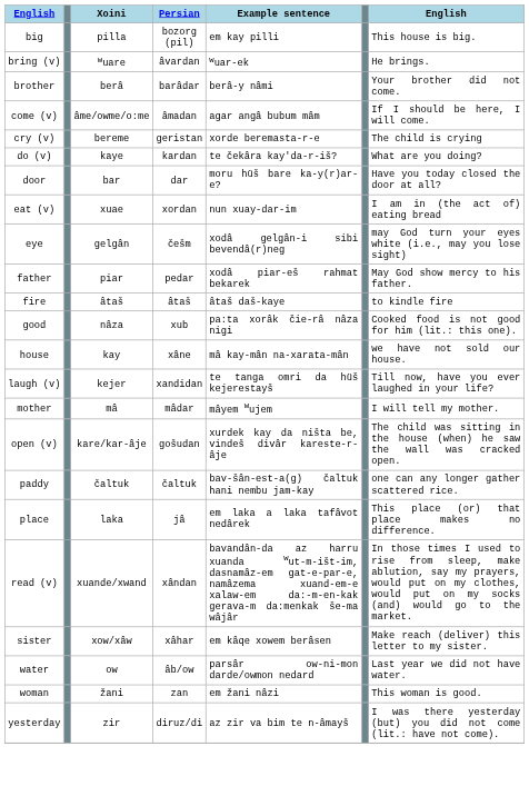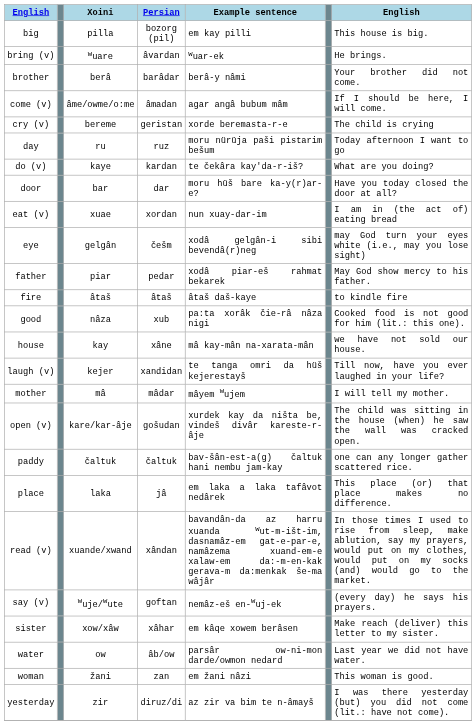+ row: day | ru | ruz | moru nürüja paši pistarim bešum | Today afternoon I want to go
+ row: say (v) | wuje/wute | goftan | nemâz-eš en-wuj-ek | (every day) he says his prayers.
